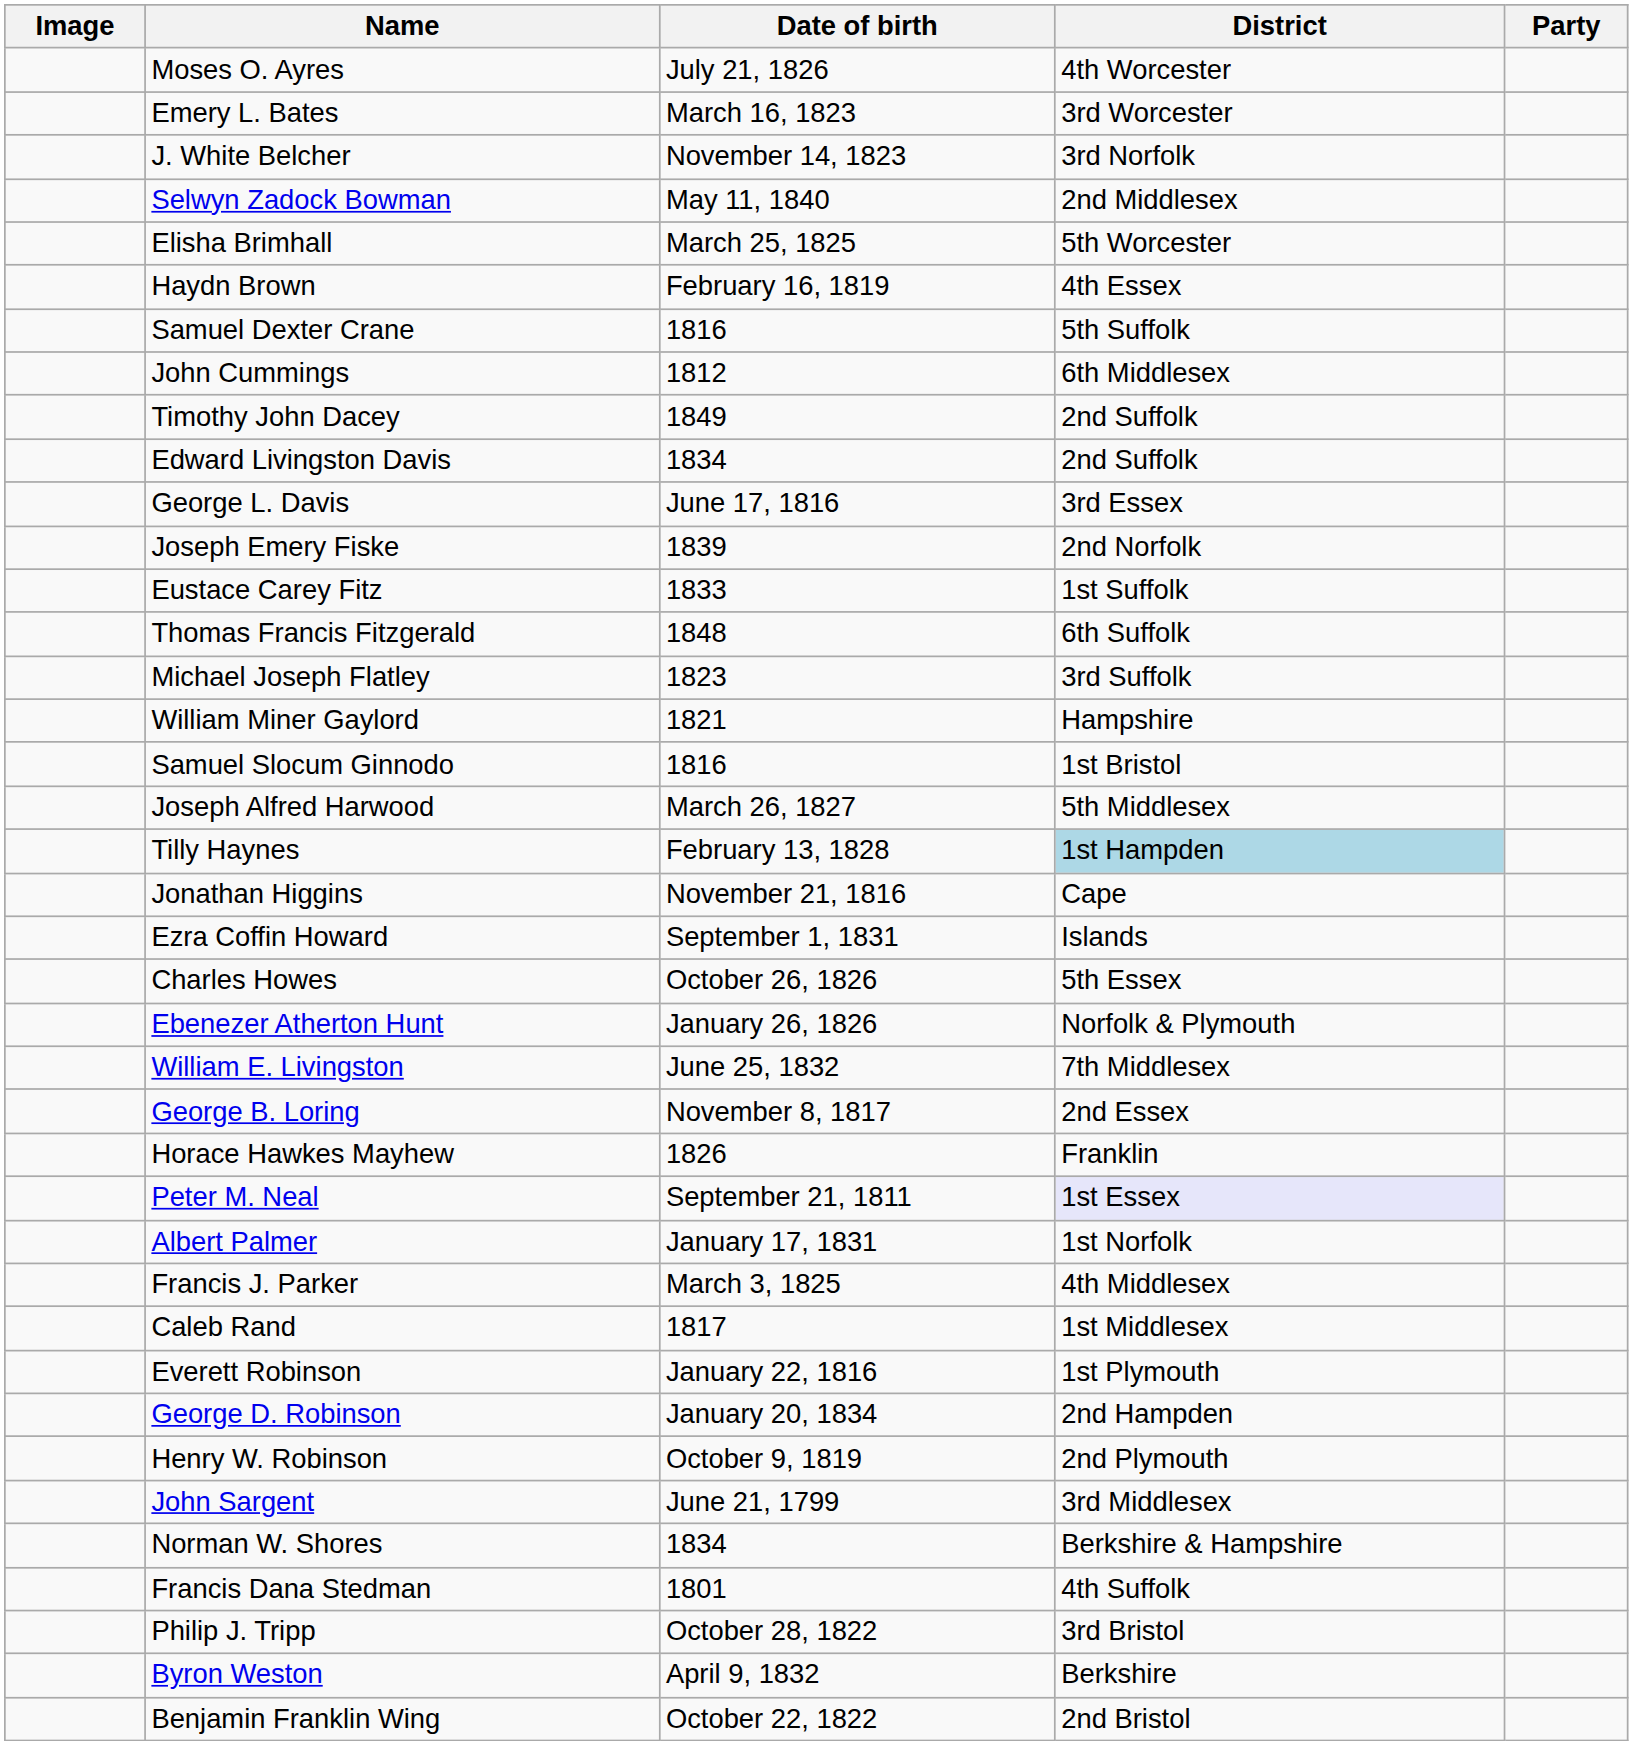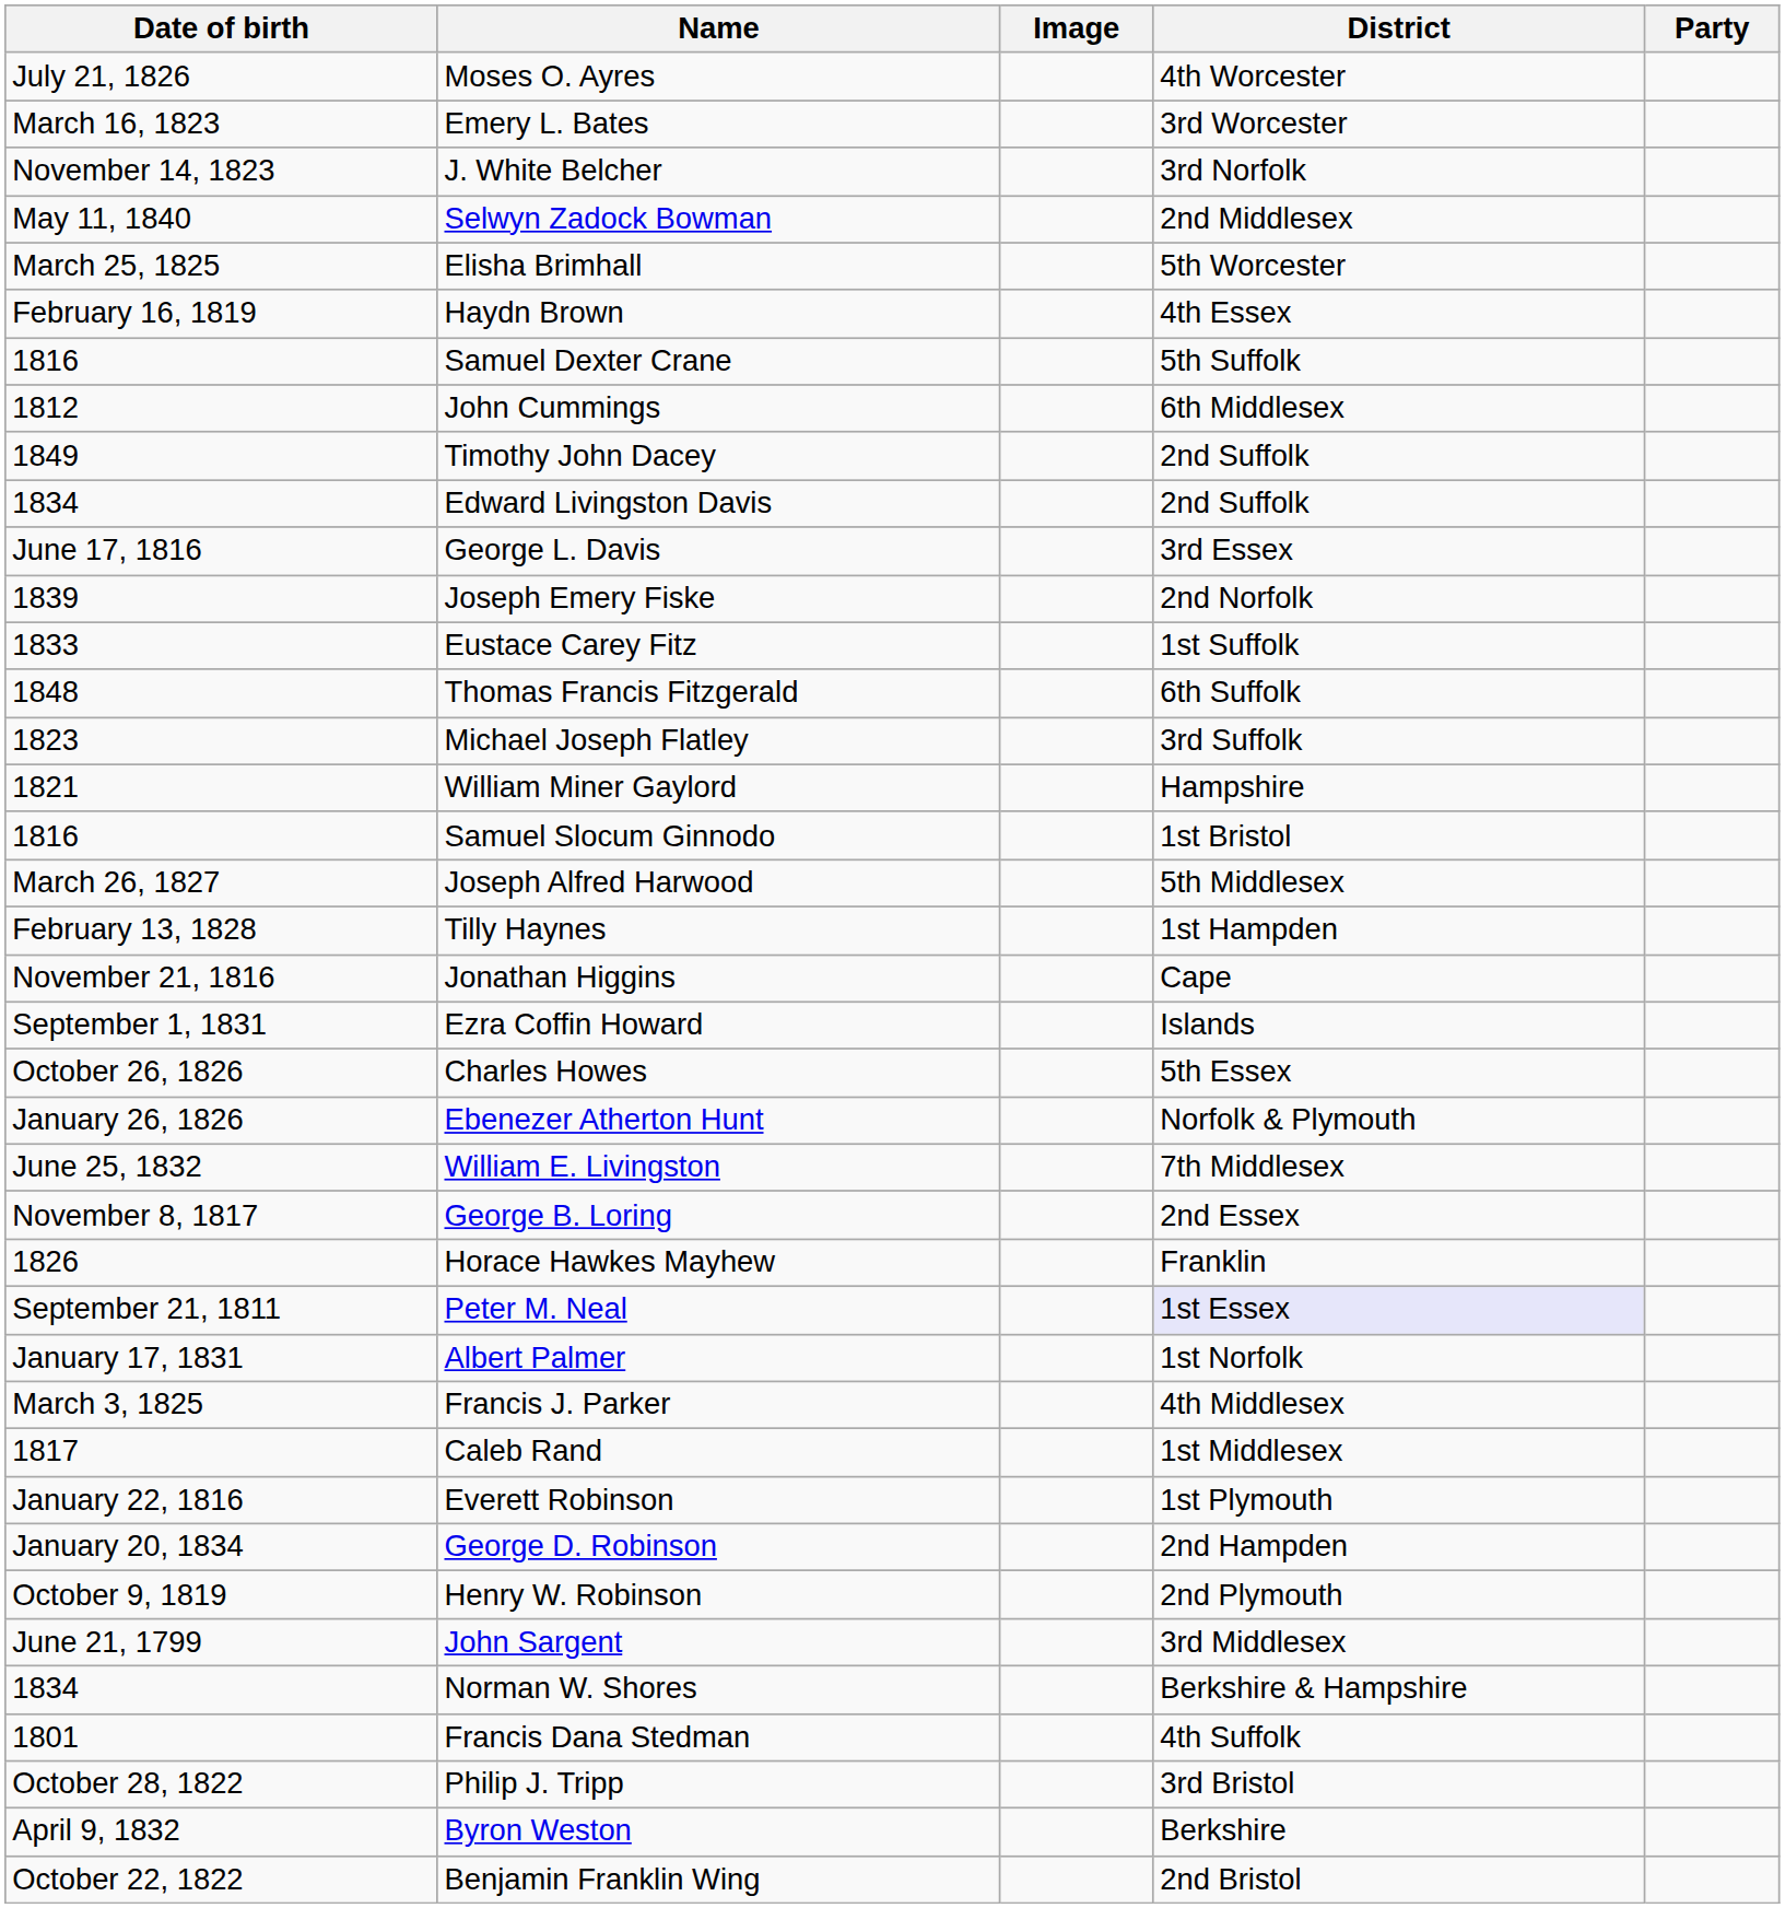columns swapped: Image <-> Date of birth
Tilly Haynes | District: lightblue background -> no background
